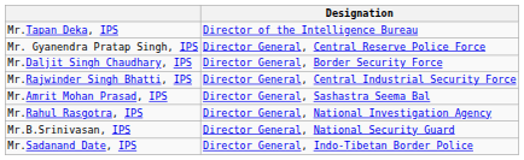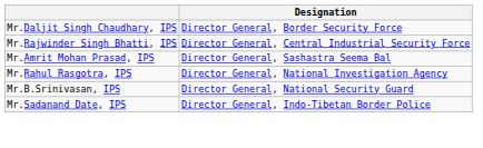- row: Mr.Tapan Deka, IPS | Director of the Intelligence Bureau
- row: Mr. Gyanendra Pratap Singh, IPS | Director General, Central Reserve Police Force
